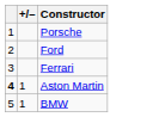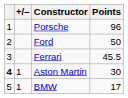+ column: Points | 96 | 50 | 45.5 | 30 | 17
